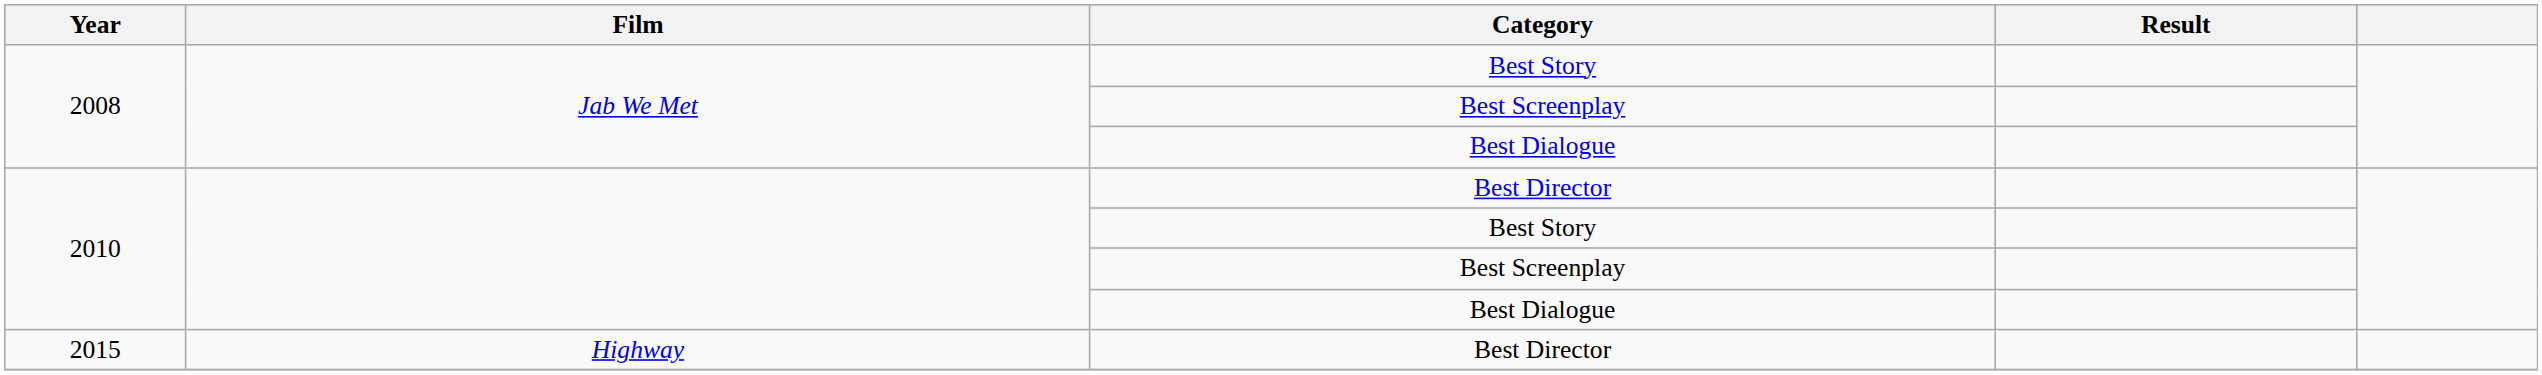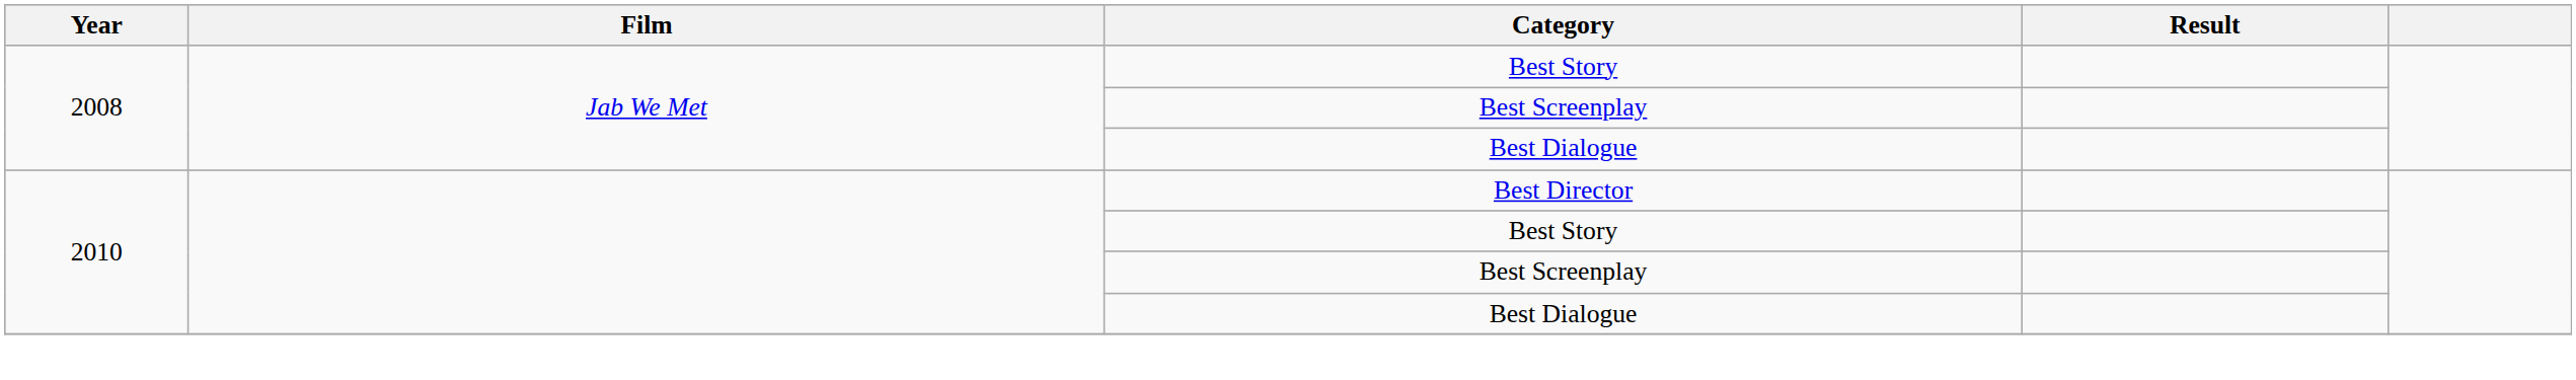- row: 2015 | Highway | Best Director
